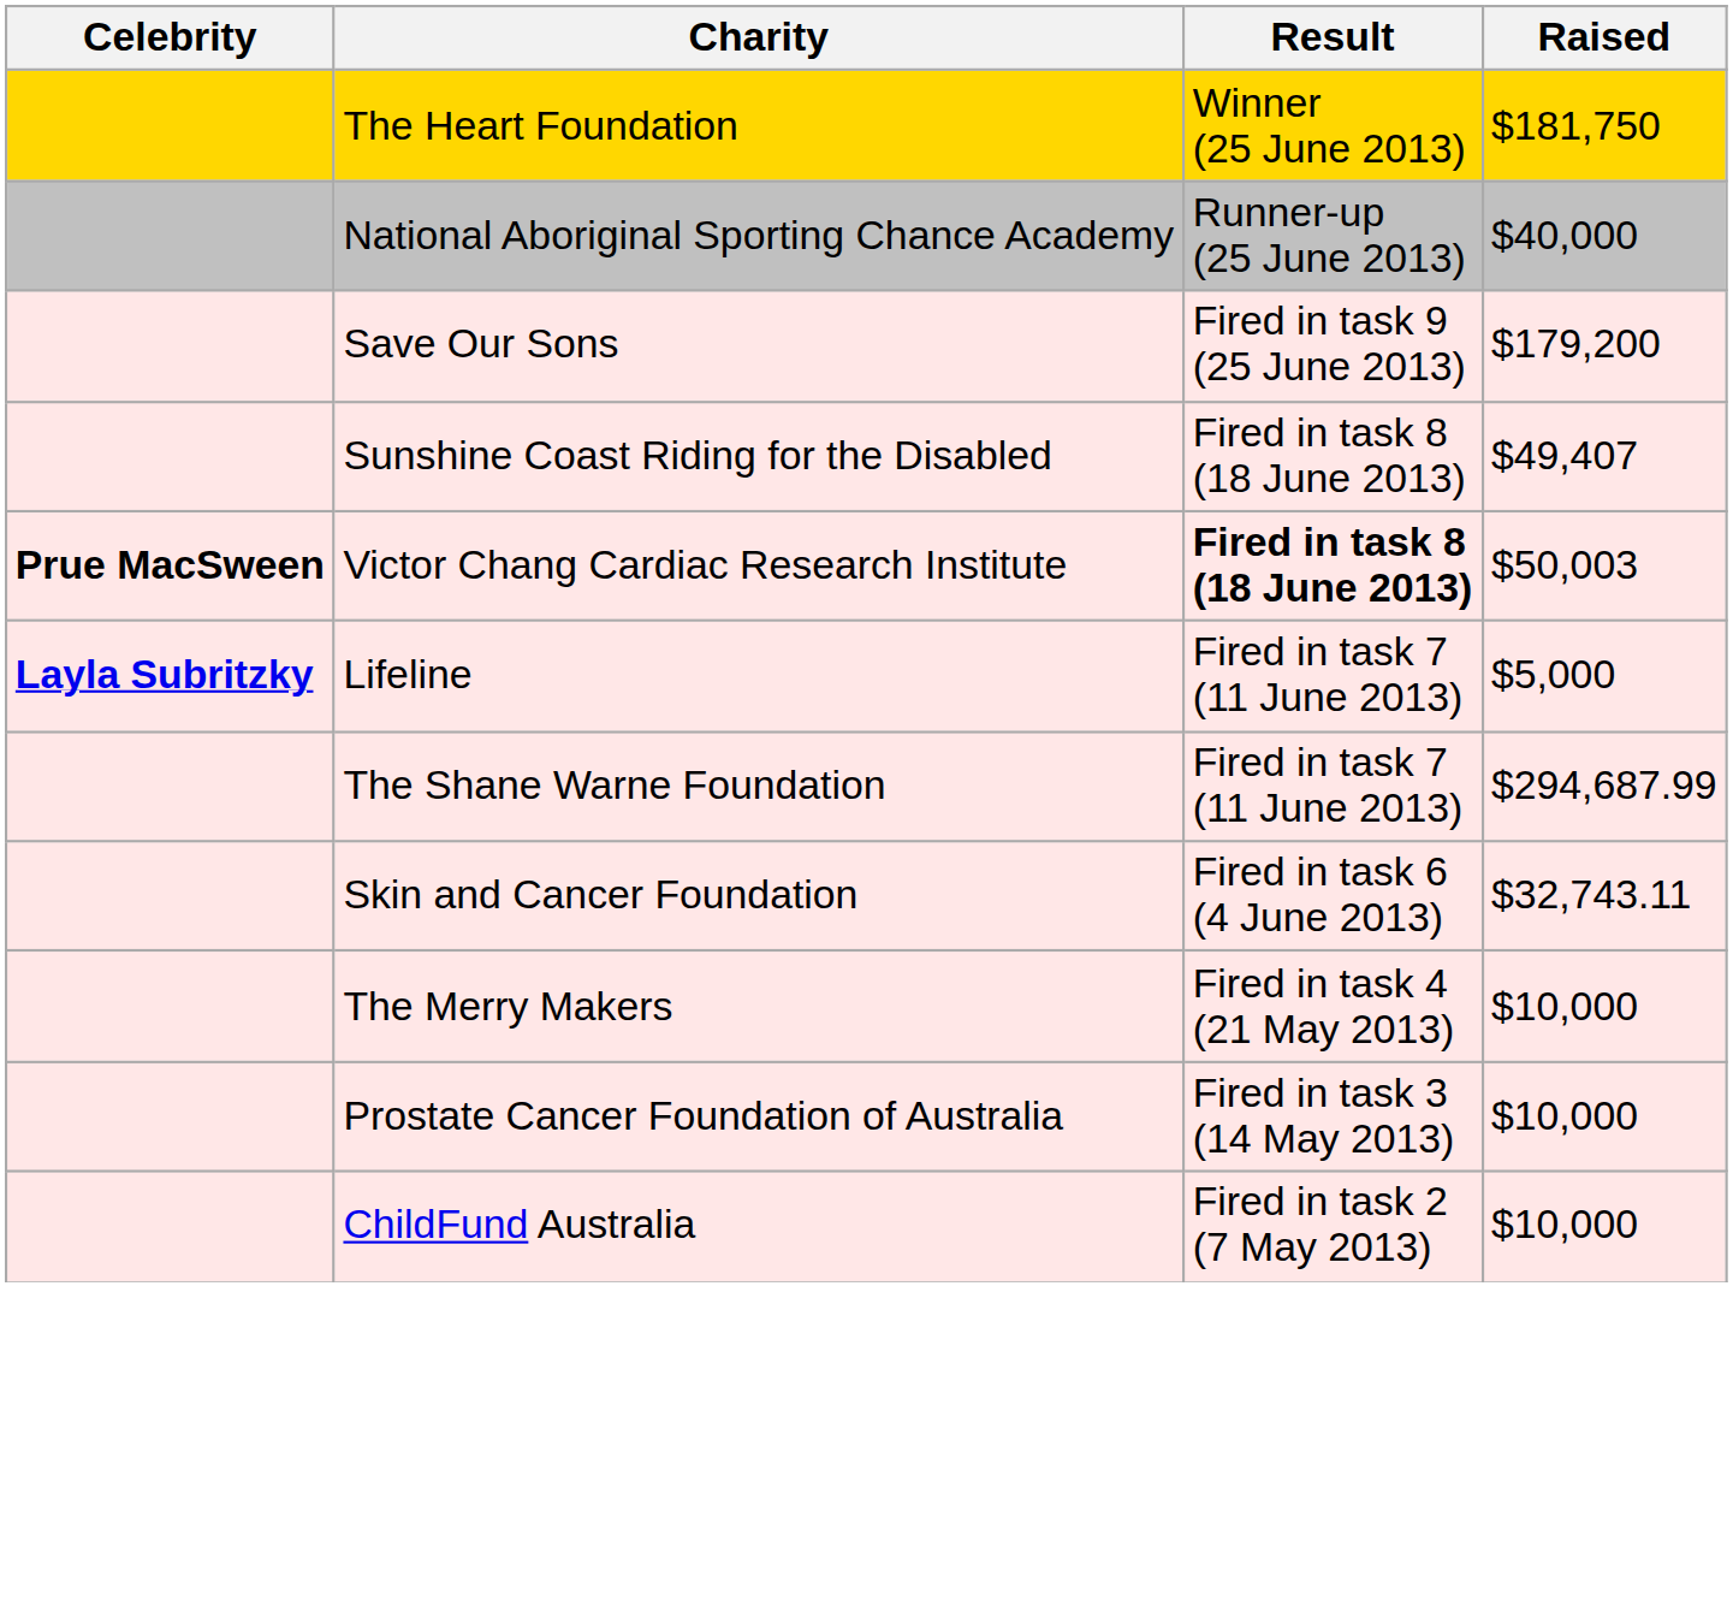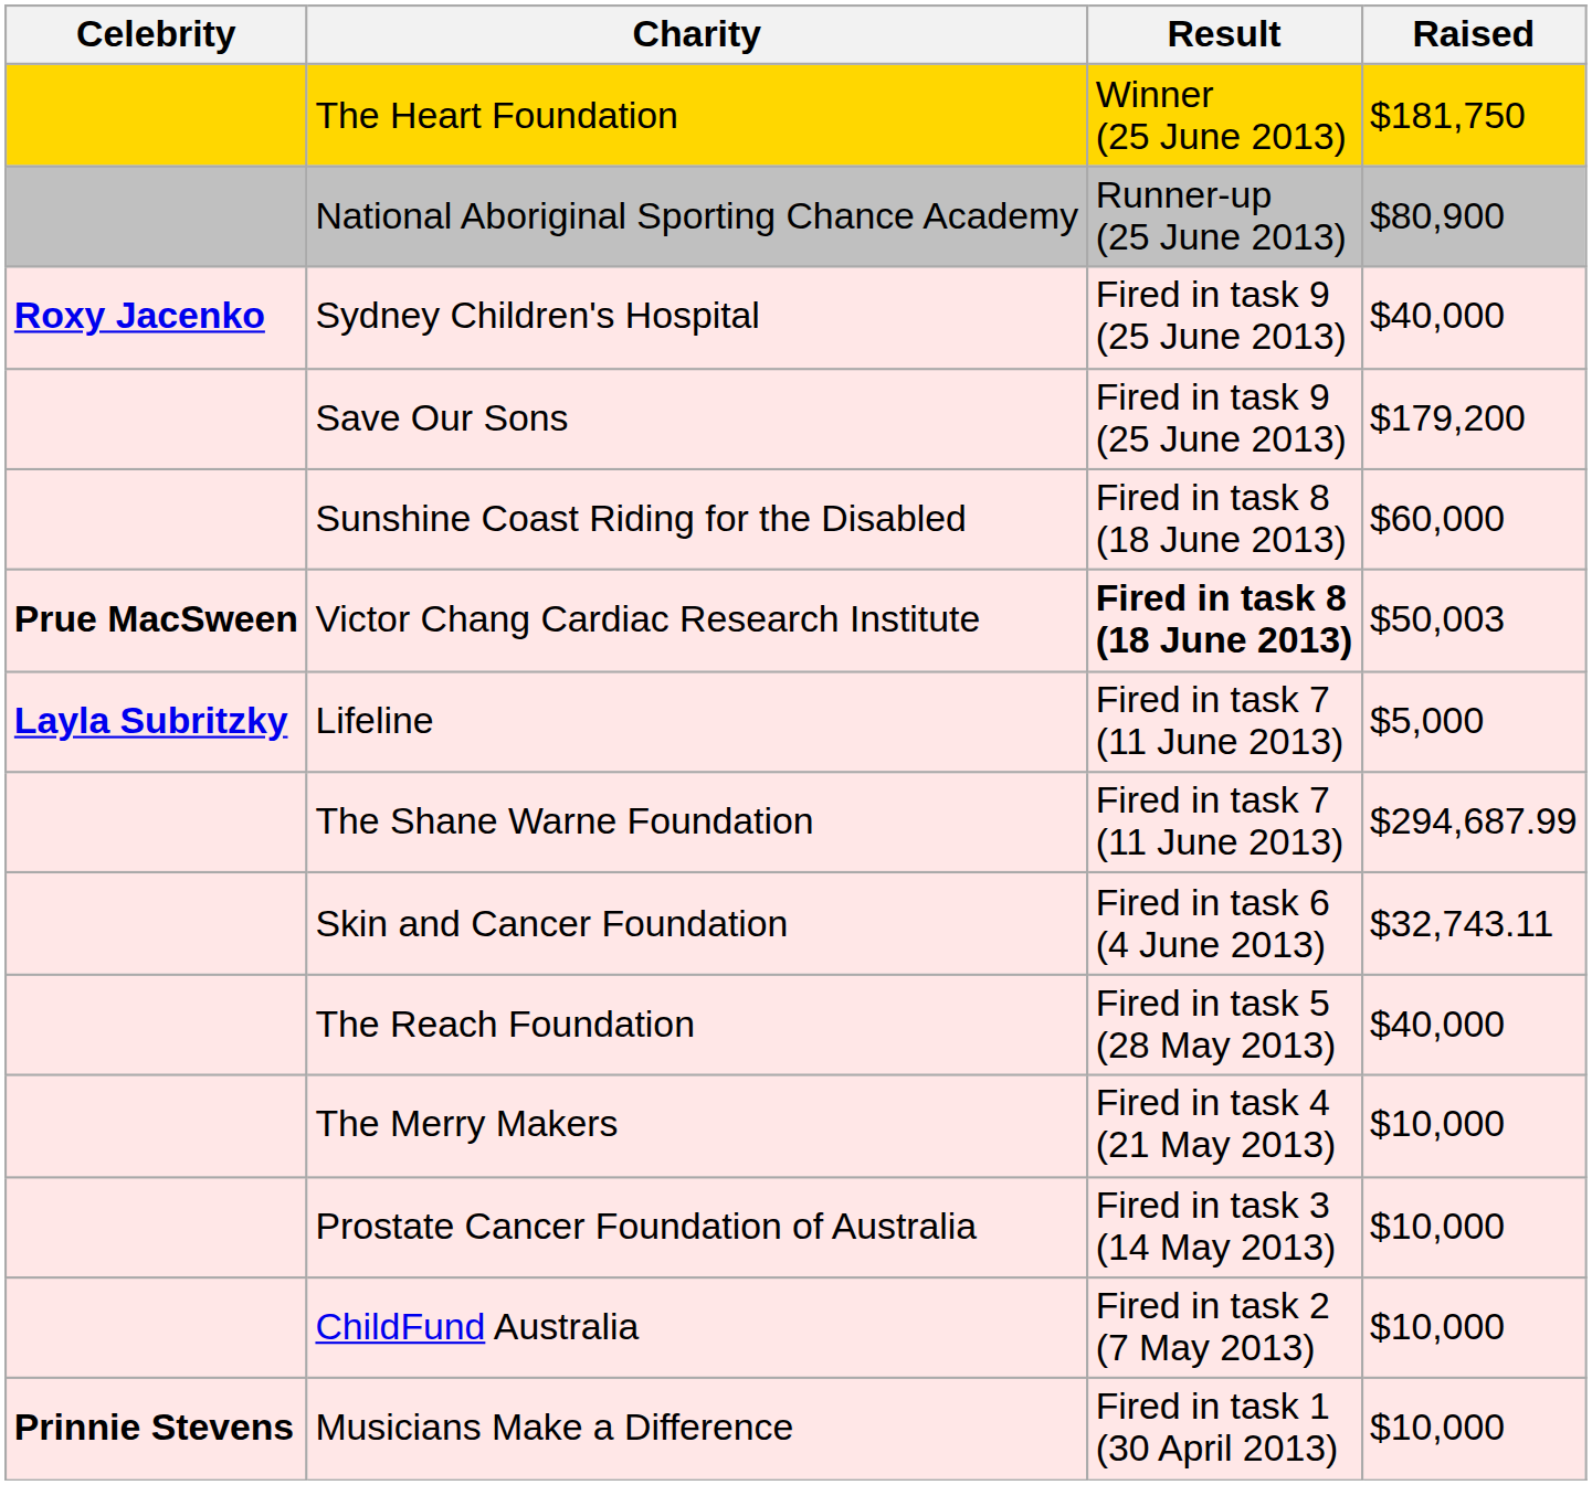National Aboriginal Sporting Chance Academy | Raised: $40,000 -> $80,900
+ row: Roxy Jacenko | Sydney Children's Hospital | Fired in task 9 (25 June 2013) | $40,000
Sunshine Coast Riding for the Disabled | Raised: $49,407 -> $60,000
+ row: The Reach Foundation | Fired in task 5 (28 May 2013) | $40,000
+ row: Prinnie Stevens | Musicians Make a Difference | Fired in task 1 (30 April 2013) | $10,000
